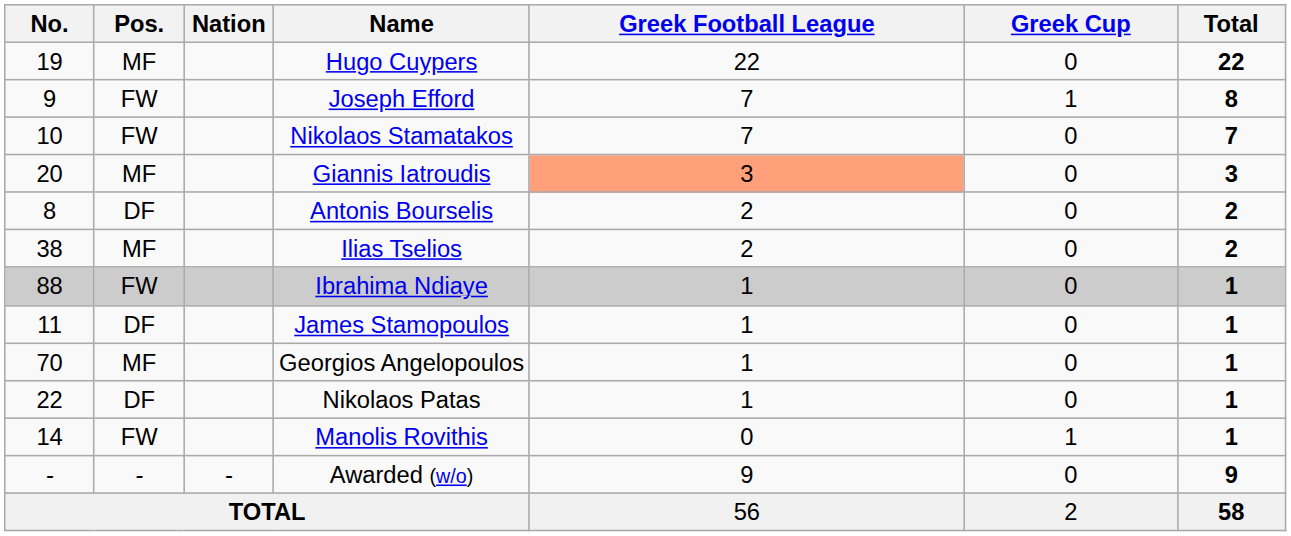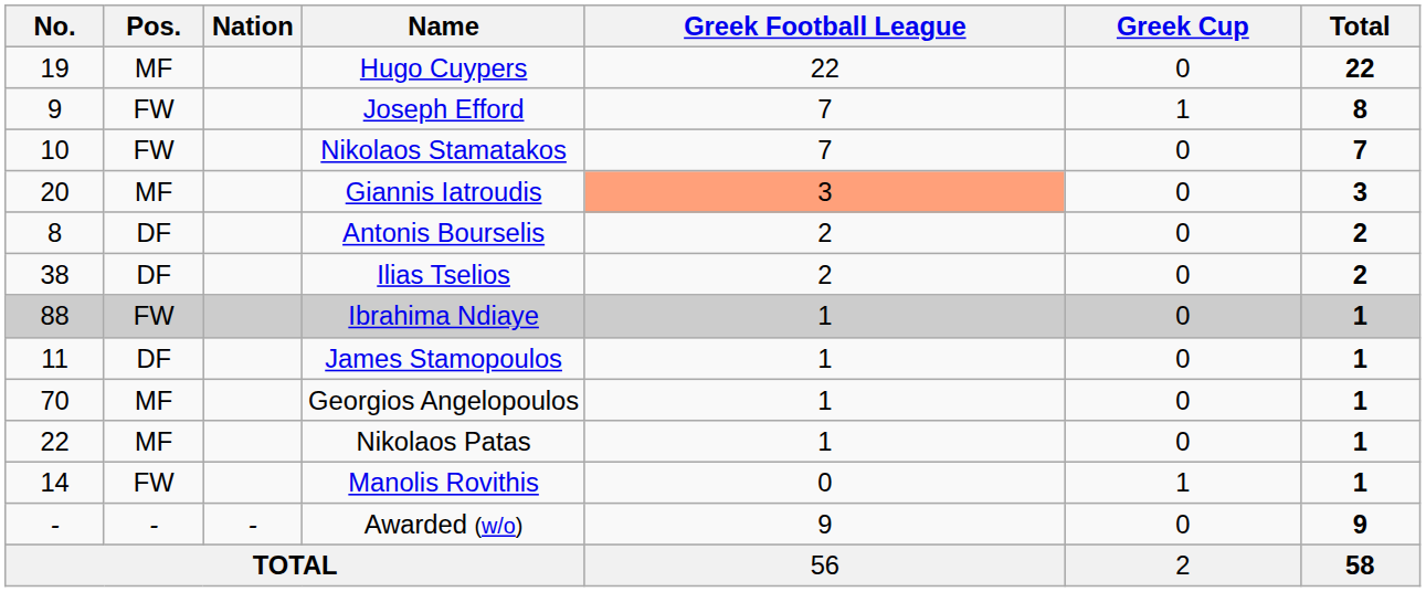Ilias Tselios | Pos.: MF -> DF
Nikolaos Patas | Pos.: DF -> MF
